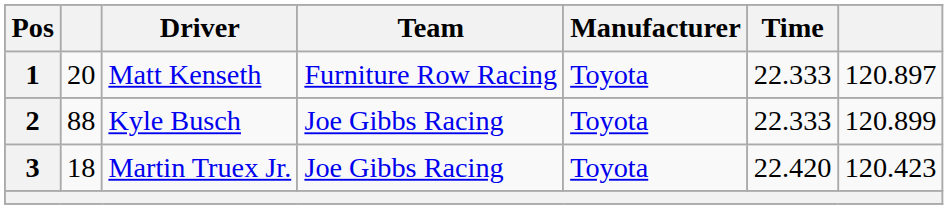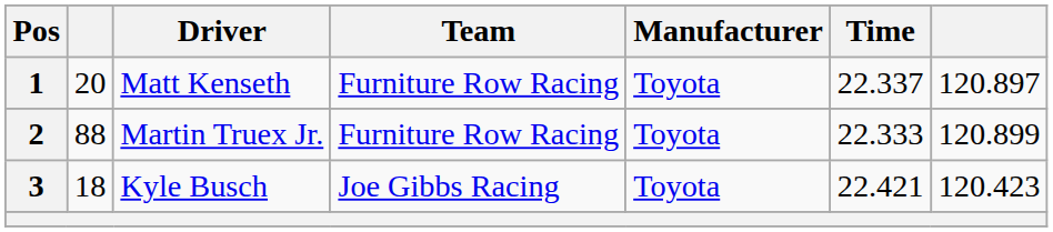1 | Time: 22.333 -> 22.337
2 | Driver: Kyle Busch -> Martin Truex Jr.
2 | Team: Joe Gibbs Racing -> Furniture Row Racing
3 | Driver: Martin Truex Jr. -> Kyle Busch
3 | Time: 22.420 -> 22.421
